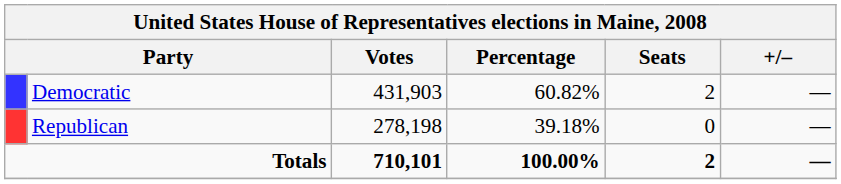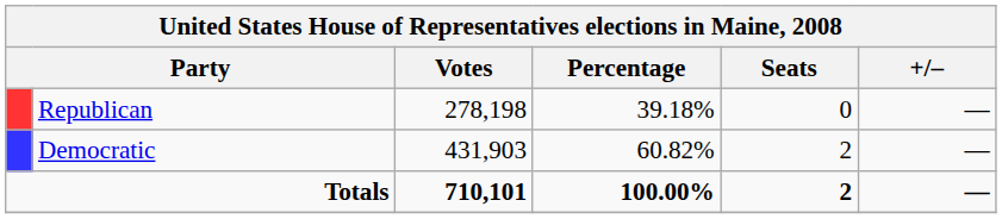rows swapped: Democratic <-> Republican
